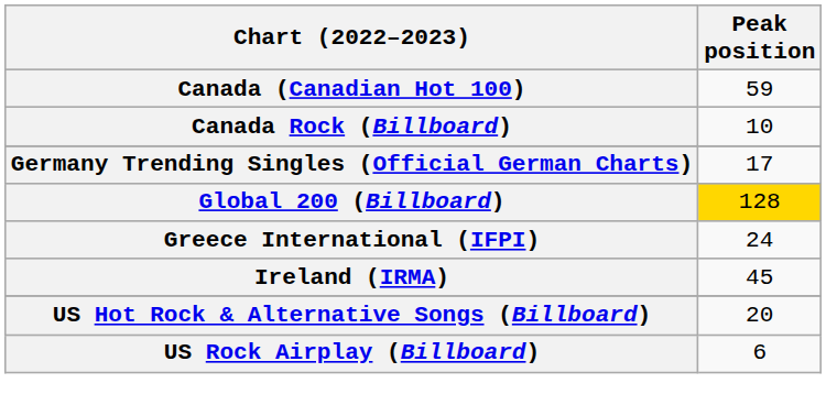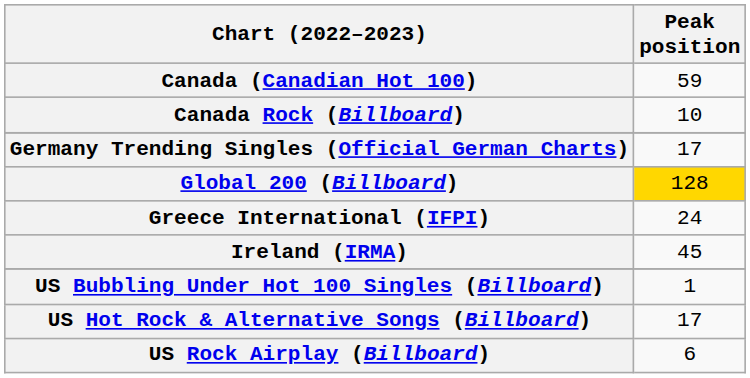+ row: US Bubbling Under Hot 100 Singles (Billboard) | 1
US Hot Rock & Alternative Songs (Billboard) | Peak position: 20 -> 17
